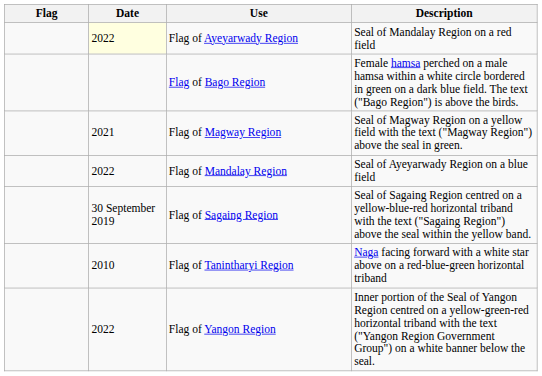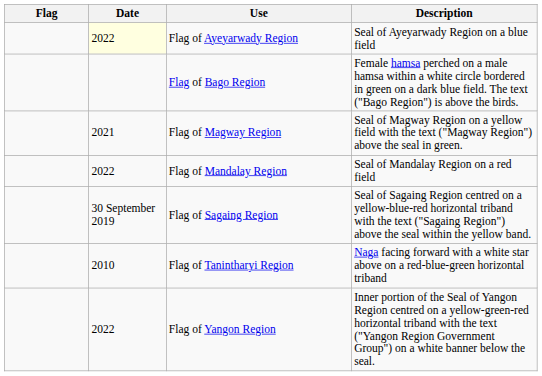Flag of Ayeyarwady Region | Description: Seal of Mandalay Region on a red field -> Seal of Ayeyarwady Region on a blue field
Flag of Mandalay Region | Description: Seal of Ayeyarwady Region on a blue field -> Seal of Mandalay Region on a red field
